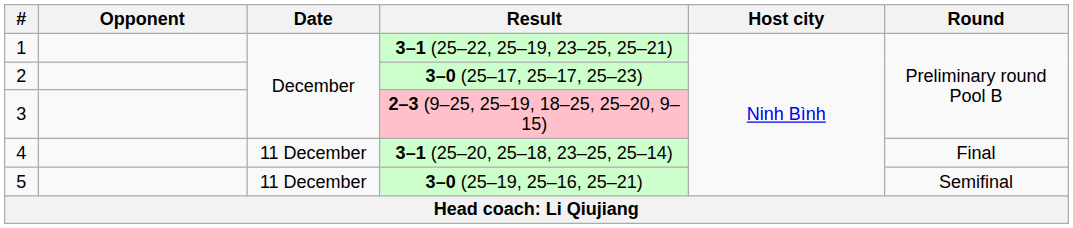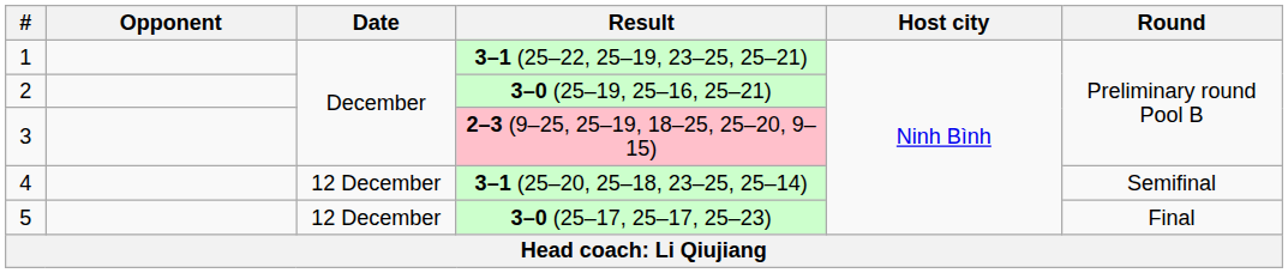2 | Result: 3–0 (25–17, 25–17, 25–23) -> 3–0 (25–19, 25–16, 25–21)
4 | Date: 11 December -> 12 December
4 | Round: Final -> Semifinal
5 | Date: 11 December -> 12 December
5 | Result: 3–0 (25–19, 25–16, 25–21) -> 3–0 (25–17, 25–17, 25–23)
5 | Round: Semifinal -> Final
